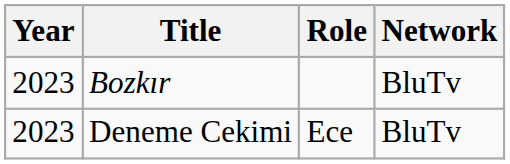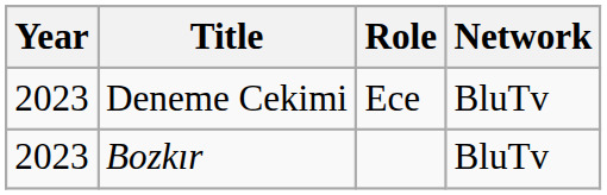rows swapped: Bozkır <-> Deneme Cekimi
